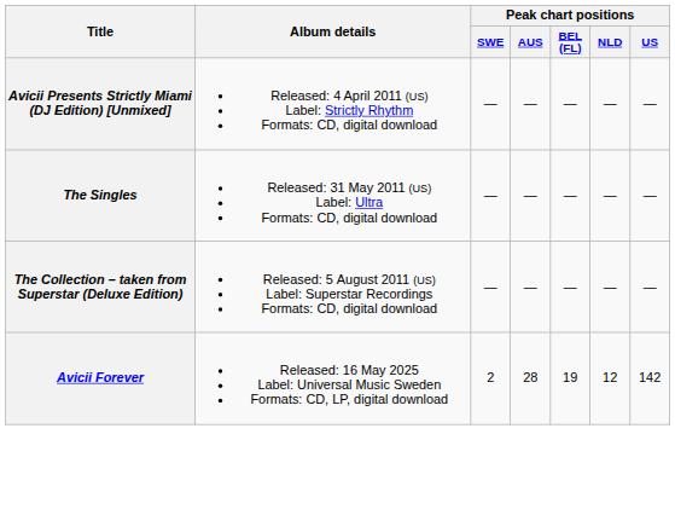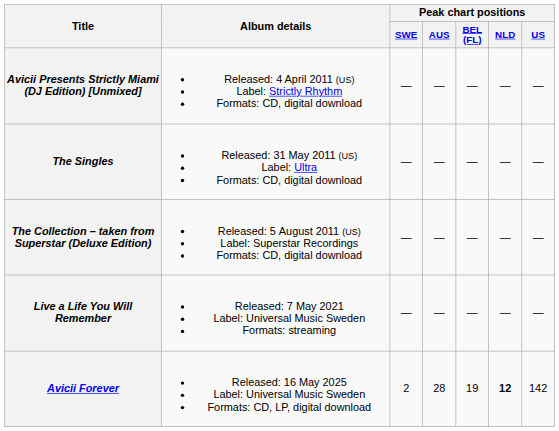+ row: Live a Life You Will Remember | Released: 7 May 2021 Label: Universal Music Sweden Formats: streaming | — | — | — | — | —
Avicii Forever | Peak chart positions / NLD: normal -> bold
